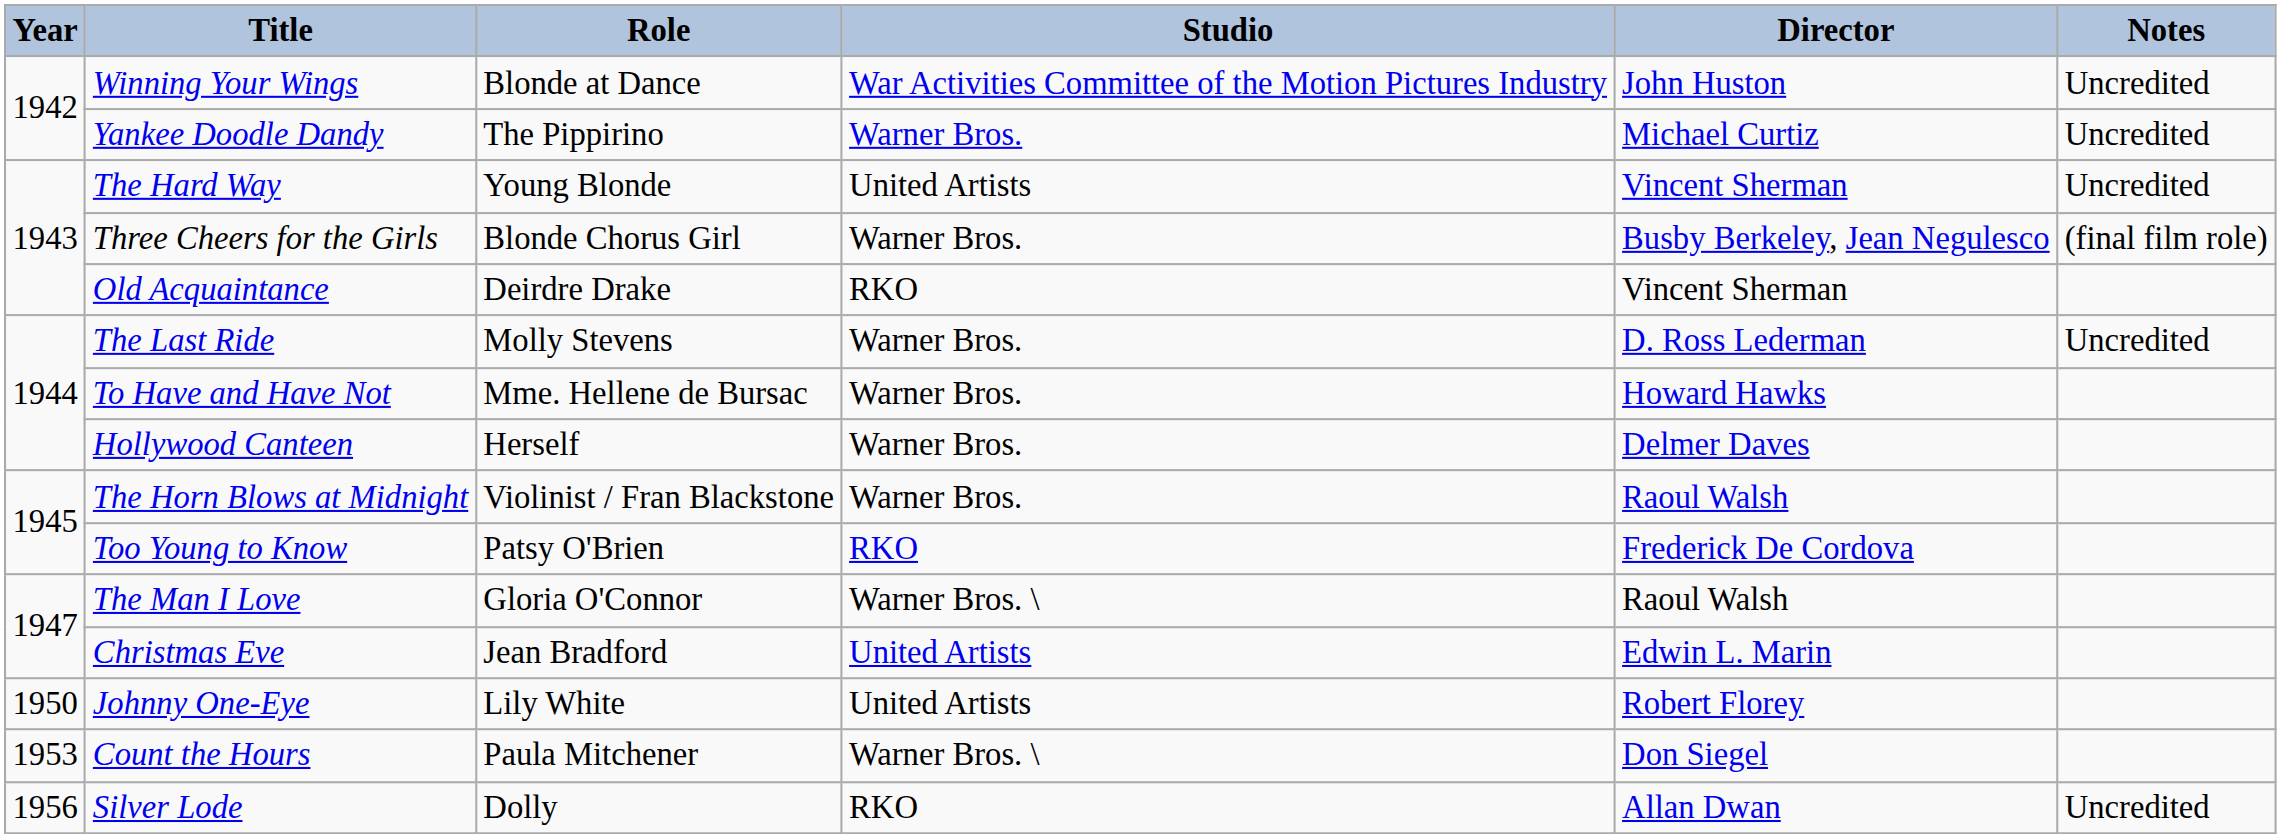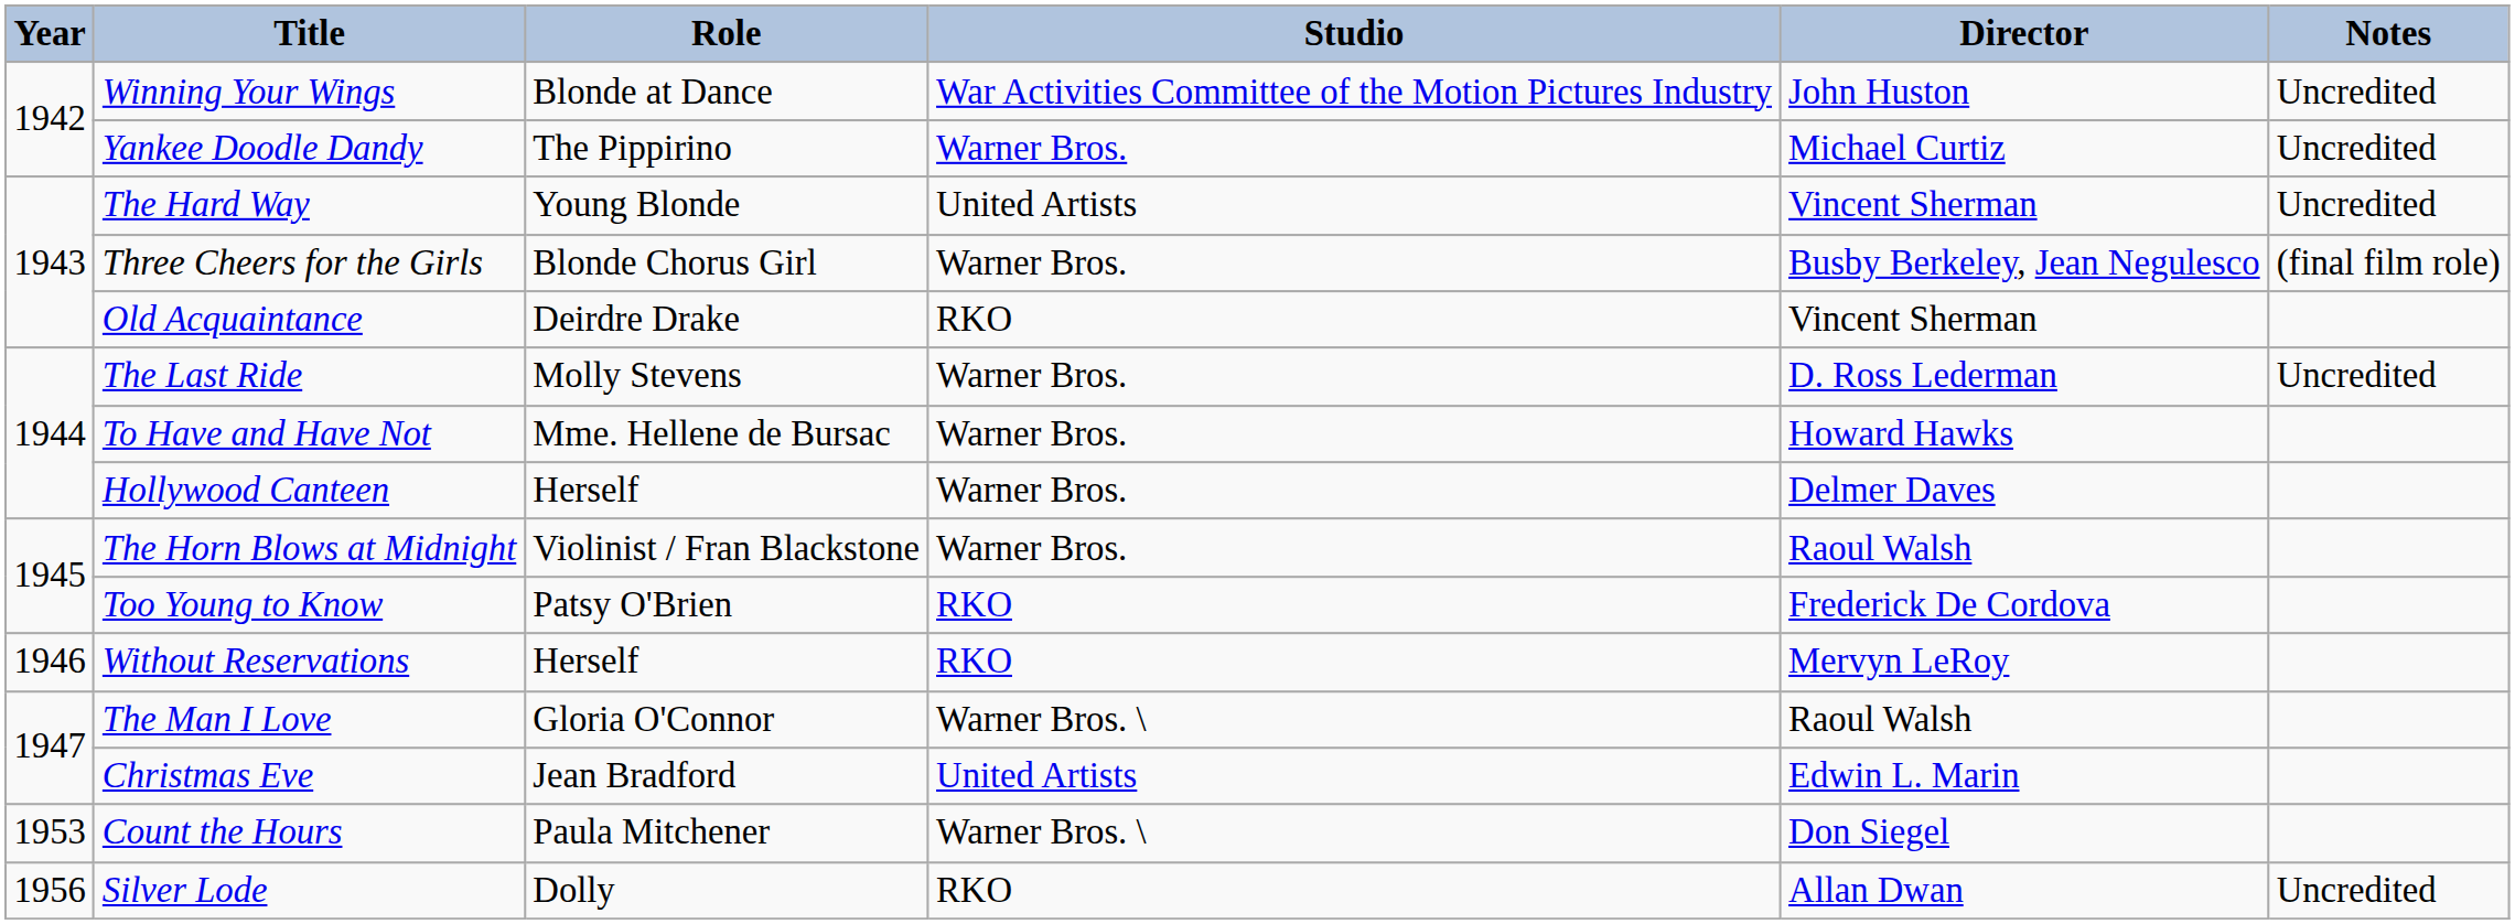+ row: 1946 | Without Reservations | Herself | RKO | Mervyn LeRoy
- row: 1950 | Johnny One-Eye | Lily White | United Artists | Robert Florey
